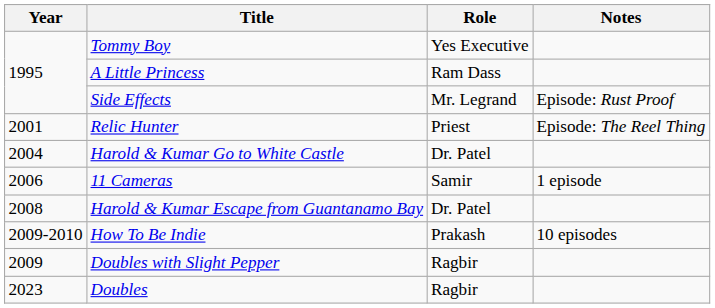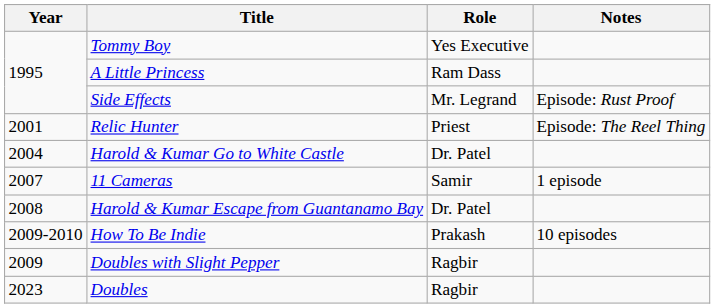11 Cameras | Year: 2006 -> 2007
